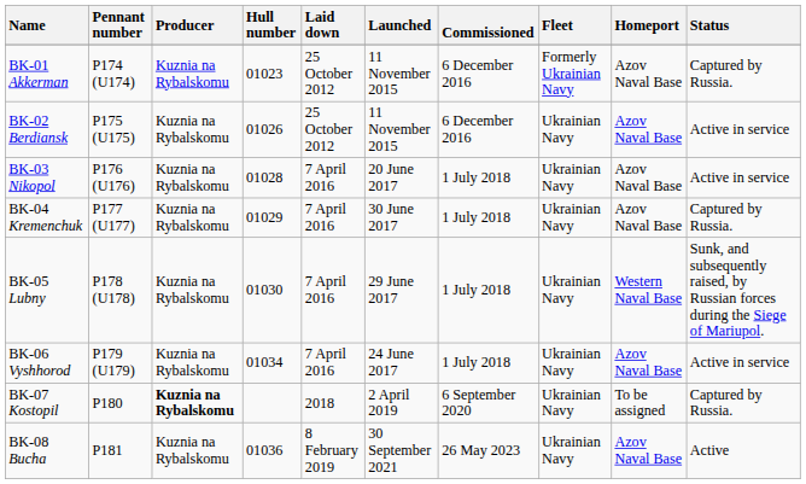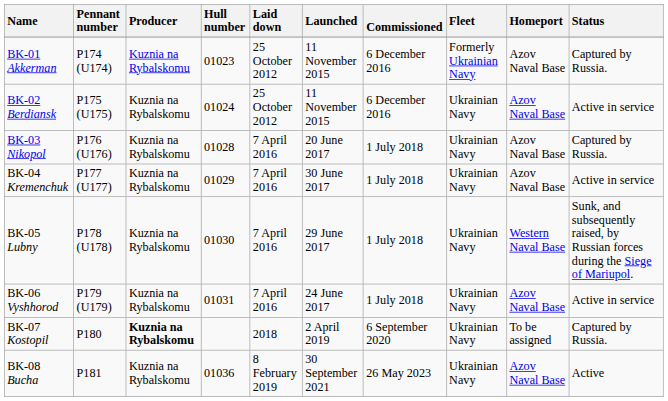BK-02 Berdiansk | Hull number: 01026 -> 01024
BK-03 Nikopol | Status: Active in service -> Captured by Russia.
BK-04 Kremenchuk | Status: Captured by Russia. -> Active in service
BK-06 Vyshhorod | Hull number: 01034 -> 01031
